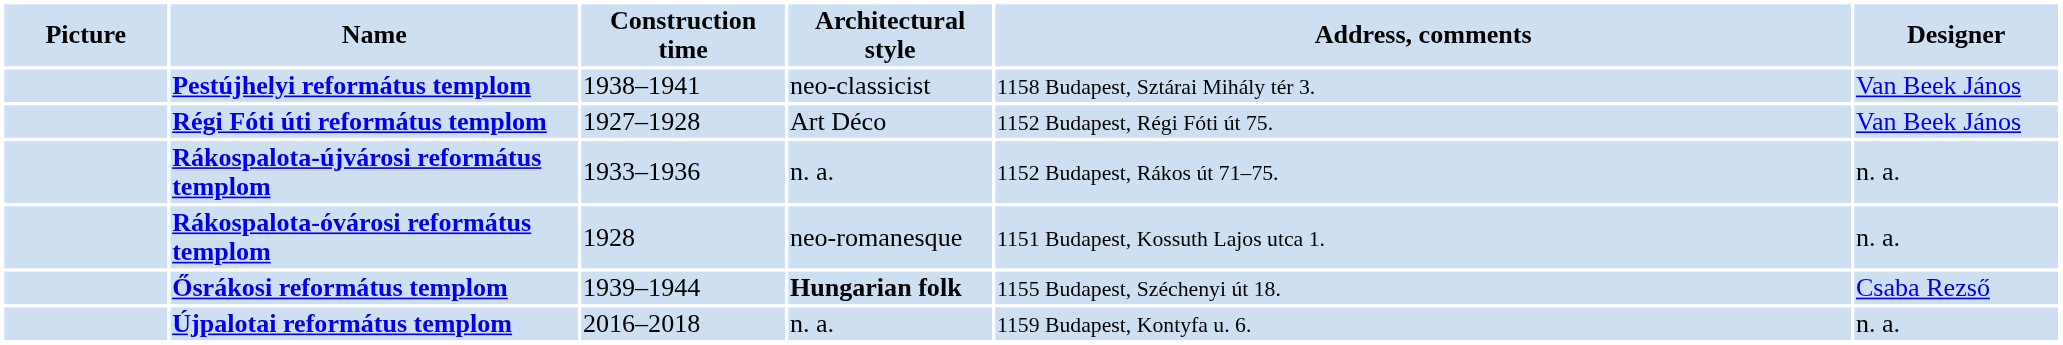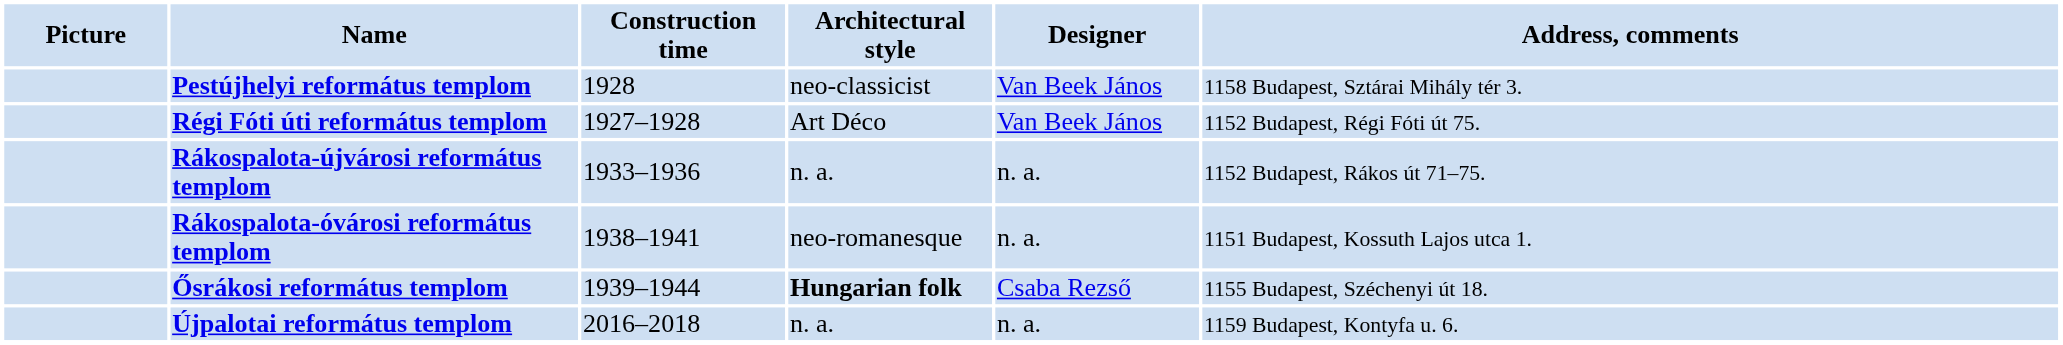columns swapped: Designer <-> Address, comments
Pestújhelyi református templom | Construction time: 1938–1941 -> 1928
Rákospalota-óvárosi református templom | Construction time: 1928 -> 1938–1941
